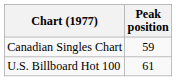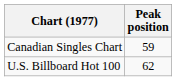U.S. Billboard Hot 100 | Peak position: 61 -> 62
